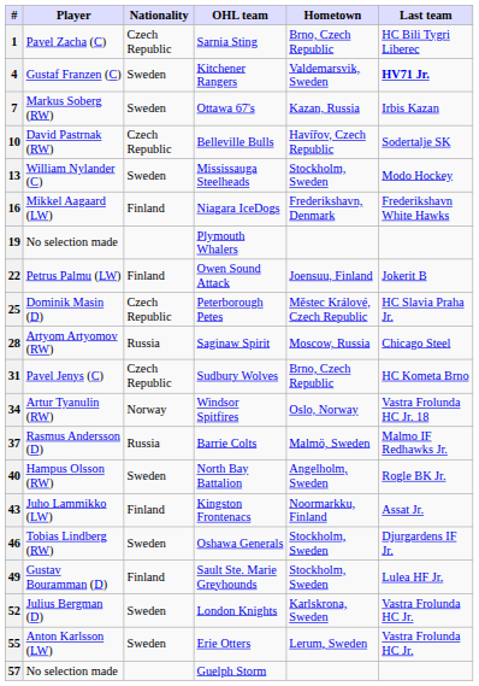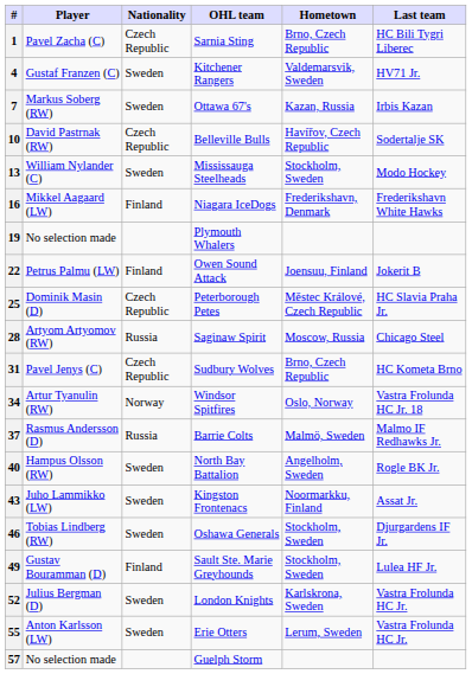4 | Last team: bold -> normal
43 | Nationality: Finland -> Sweden
